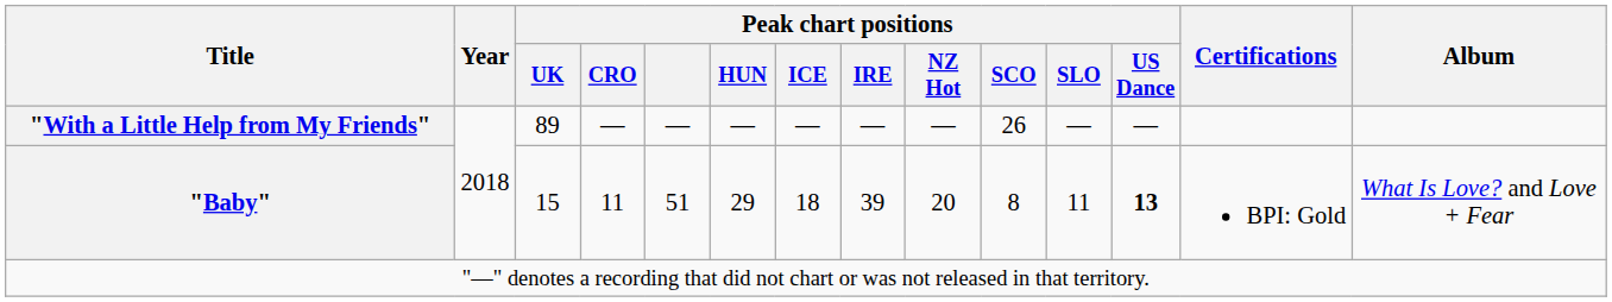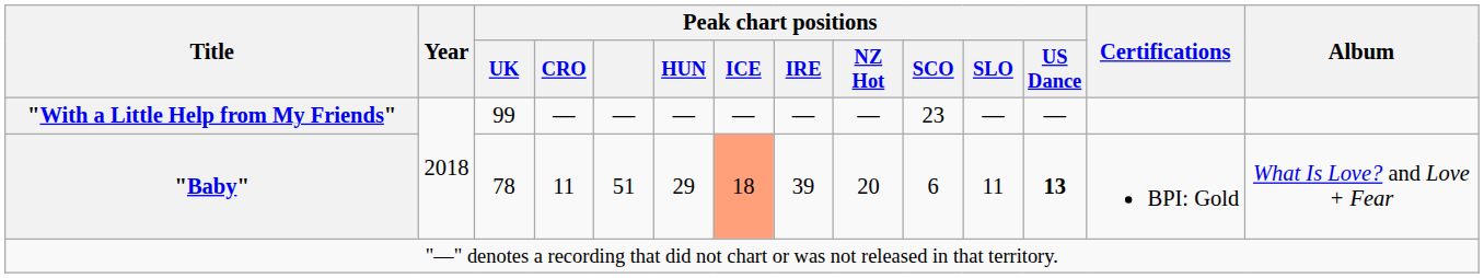"With a Little Help from My Friends" | Peak chart positions / UK: 89 -> 99
"With a Little Help from My Friends" | Peak chart positions / SCO: 26 -> 23
"Baby" | Peak chart positions / UK: 15 -> 78
"Baby" | Peak chart positions / ICE: no background -> lightsalmon background
"Baby" | Peak chart positions / SCO: 8 -> 6
